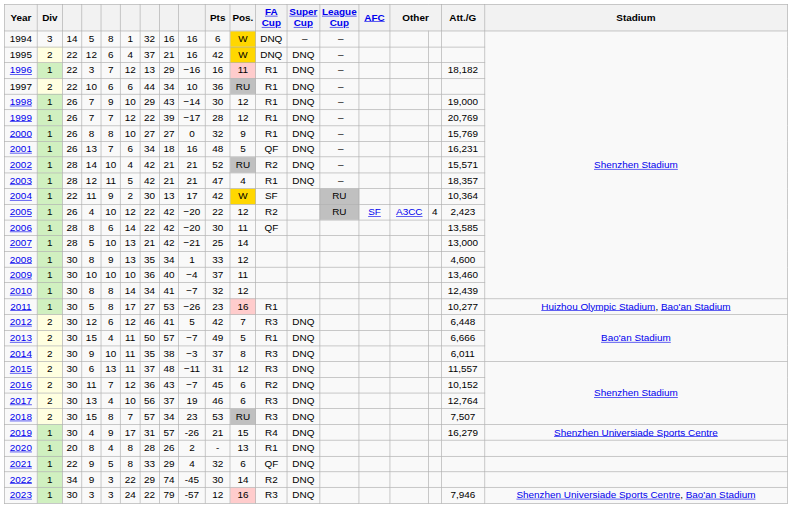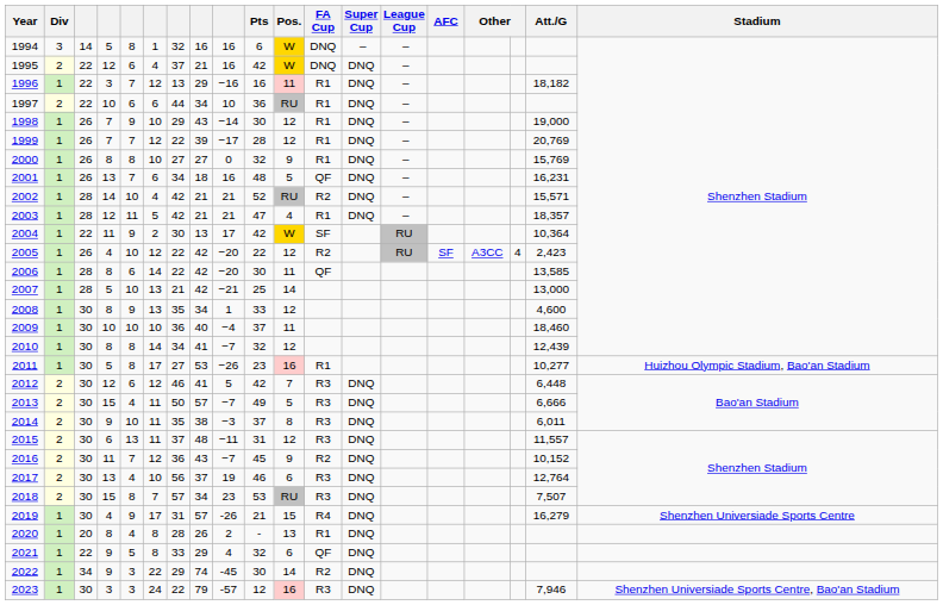2009 | Att./G: 13,460 -> 18,460
2013 | FA Cup: R1 -> R3
2016 | Pos.: 6 -> 9
